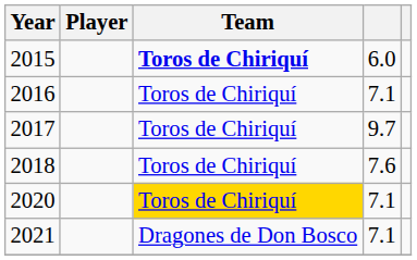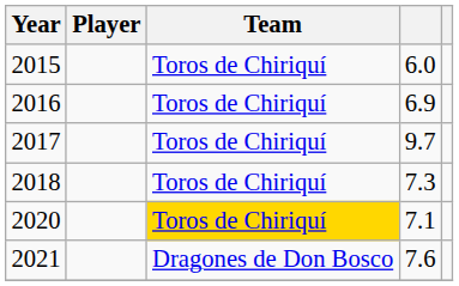2015 | Team: bold -> normal
2016 | column 4: 7.1 -> 6.9
2018 | column 4: 7.6 -> 7.3
2021 | column 4: 7.1 -> 7.6
